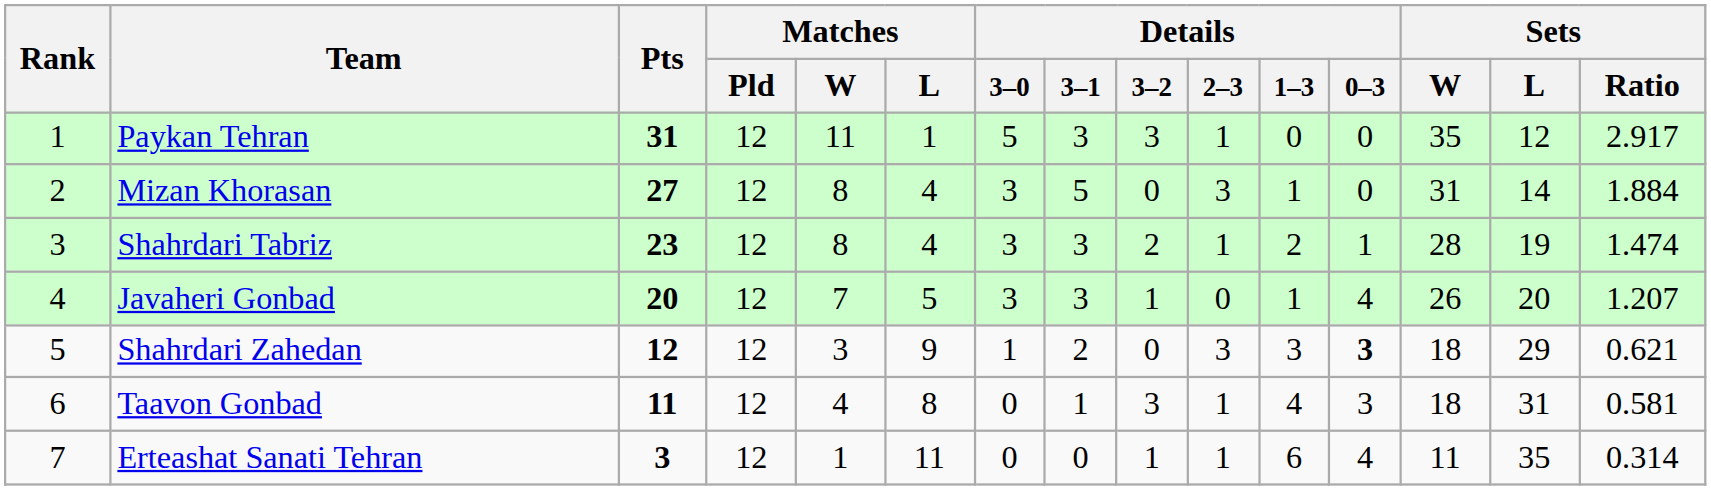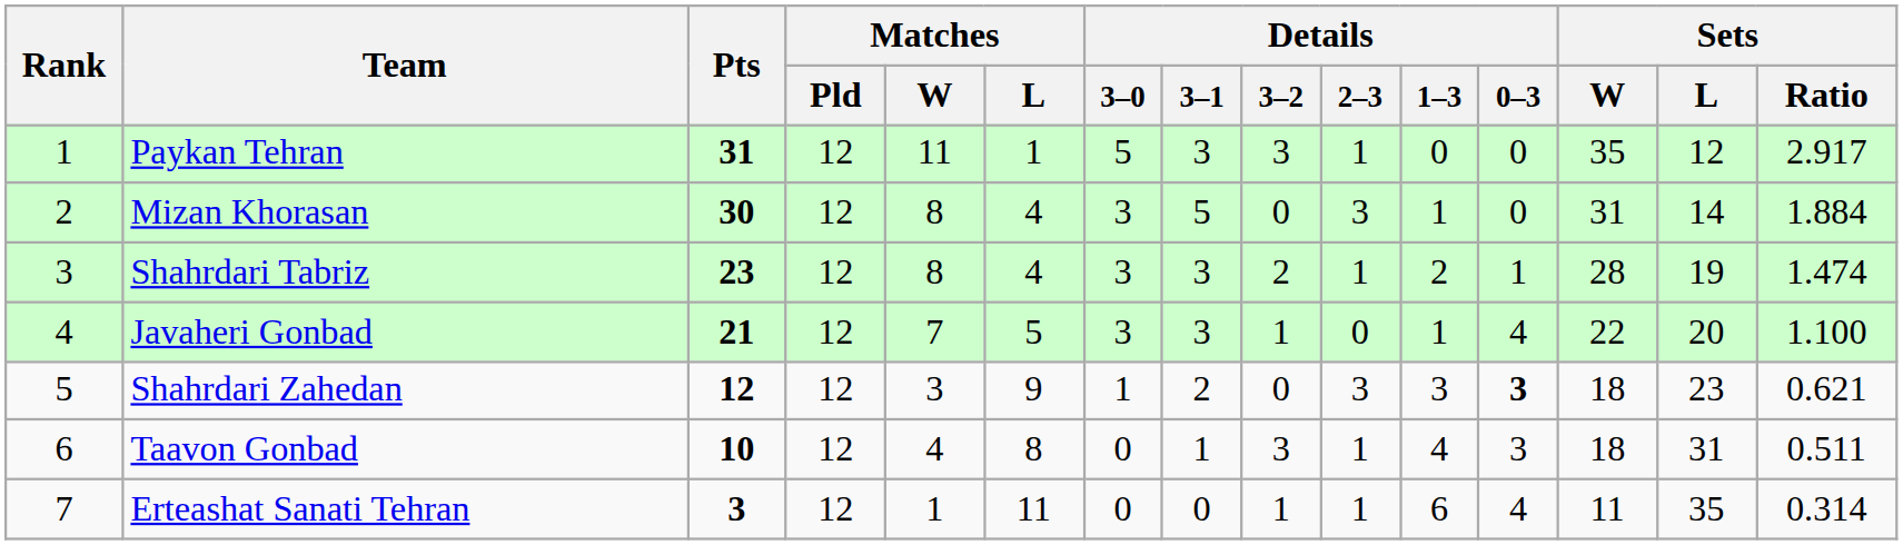Mizan Khorasan | Pts: 27 -> 30
Javaheri Gonbad | Pts: 20 -> 21
Javaheri Gonbad | Sets / W: 26 -> 22
Javaheri Gonbad | Sets / Ratio: 1.207 -> 1.100
Shahrdari Zahedan | Sets / L: 29 -> 23
Taavon Gonbad | Pts: 11 -> 10
Taavon Gonbad | Sets / Ratio: 0.581 -> 0.511
